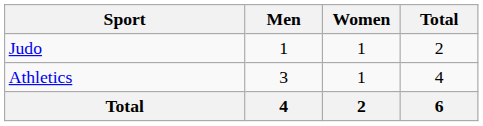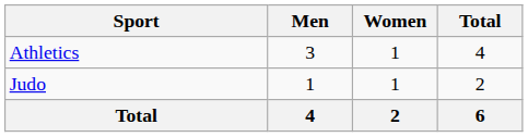rows swapped: Athletics <-> Judo
